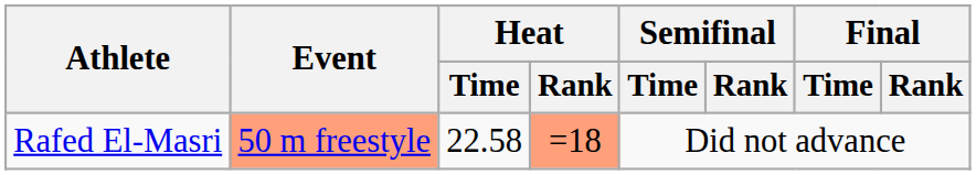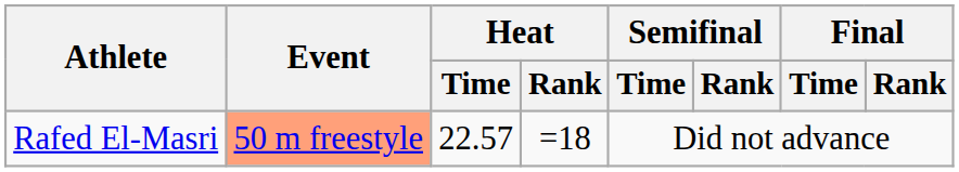Rafed El-Masri | Heat / Time: 22.58 -> 22.57
Rafed El-Masri | Heat / Rank: lightsalmon background -> no background
